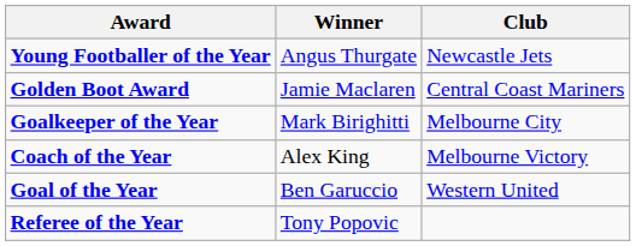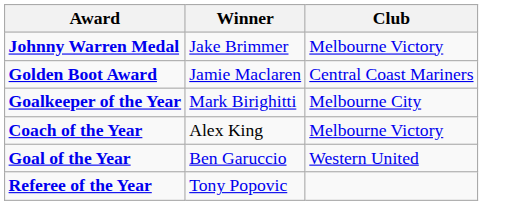+ row: Johnny Warren Medal | Jake Brimmer | Melbourne Victory
- row: Young Footballer of the Year | Angus Thurgate | Newcastle Jets
